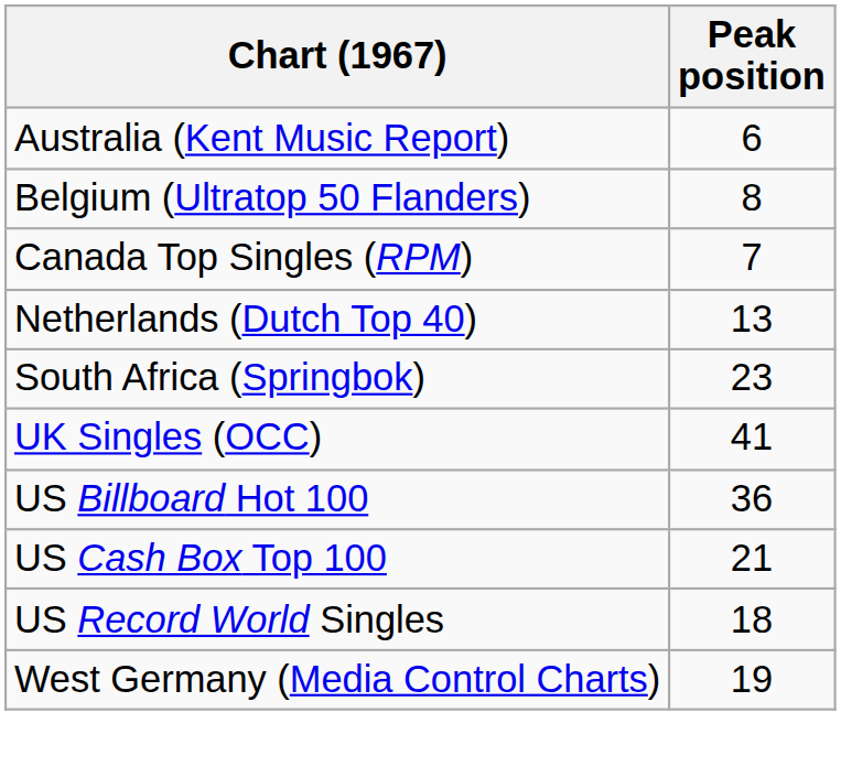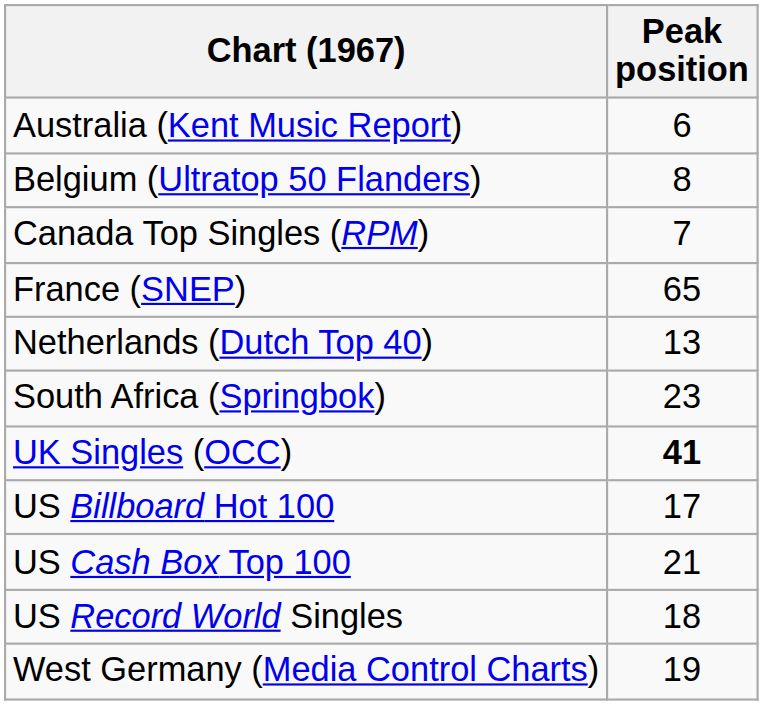+ row: France (SNEP) | 65
UK Singles (OCC) | Peak position: normal -> bold
US Billboard Hot 100 | Peak position: 36 -> 17
